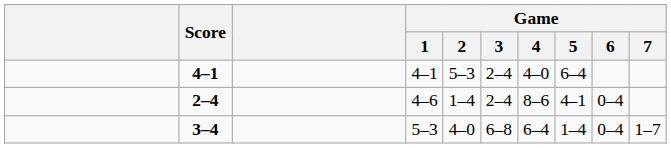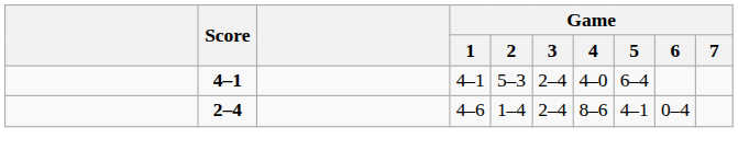- row: 3–4 | 5–3 | 4–0 | 6–8 | 6–4 | 1–4 | 0–4 | 1–7
